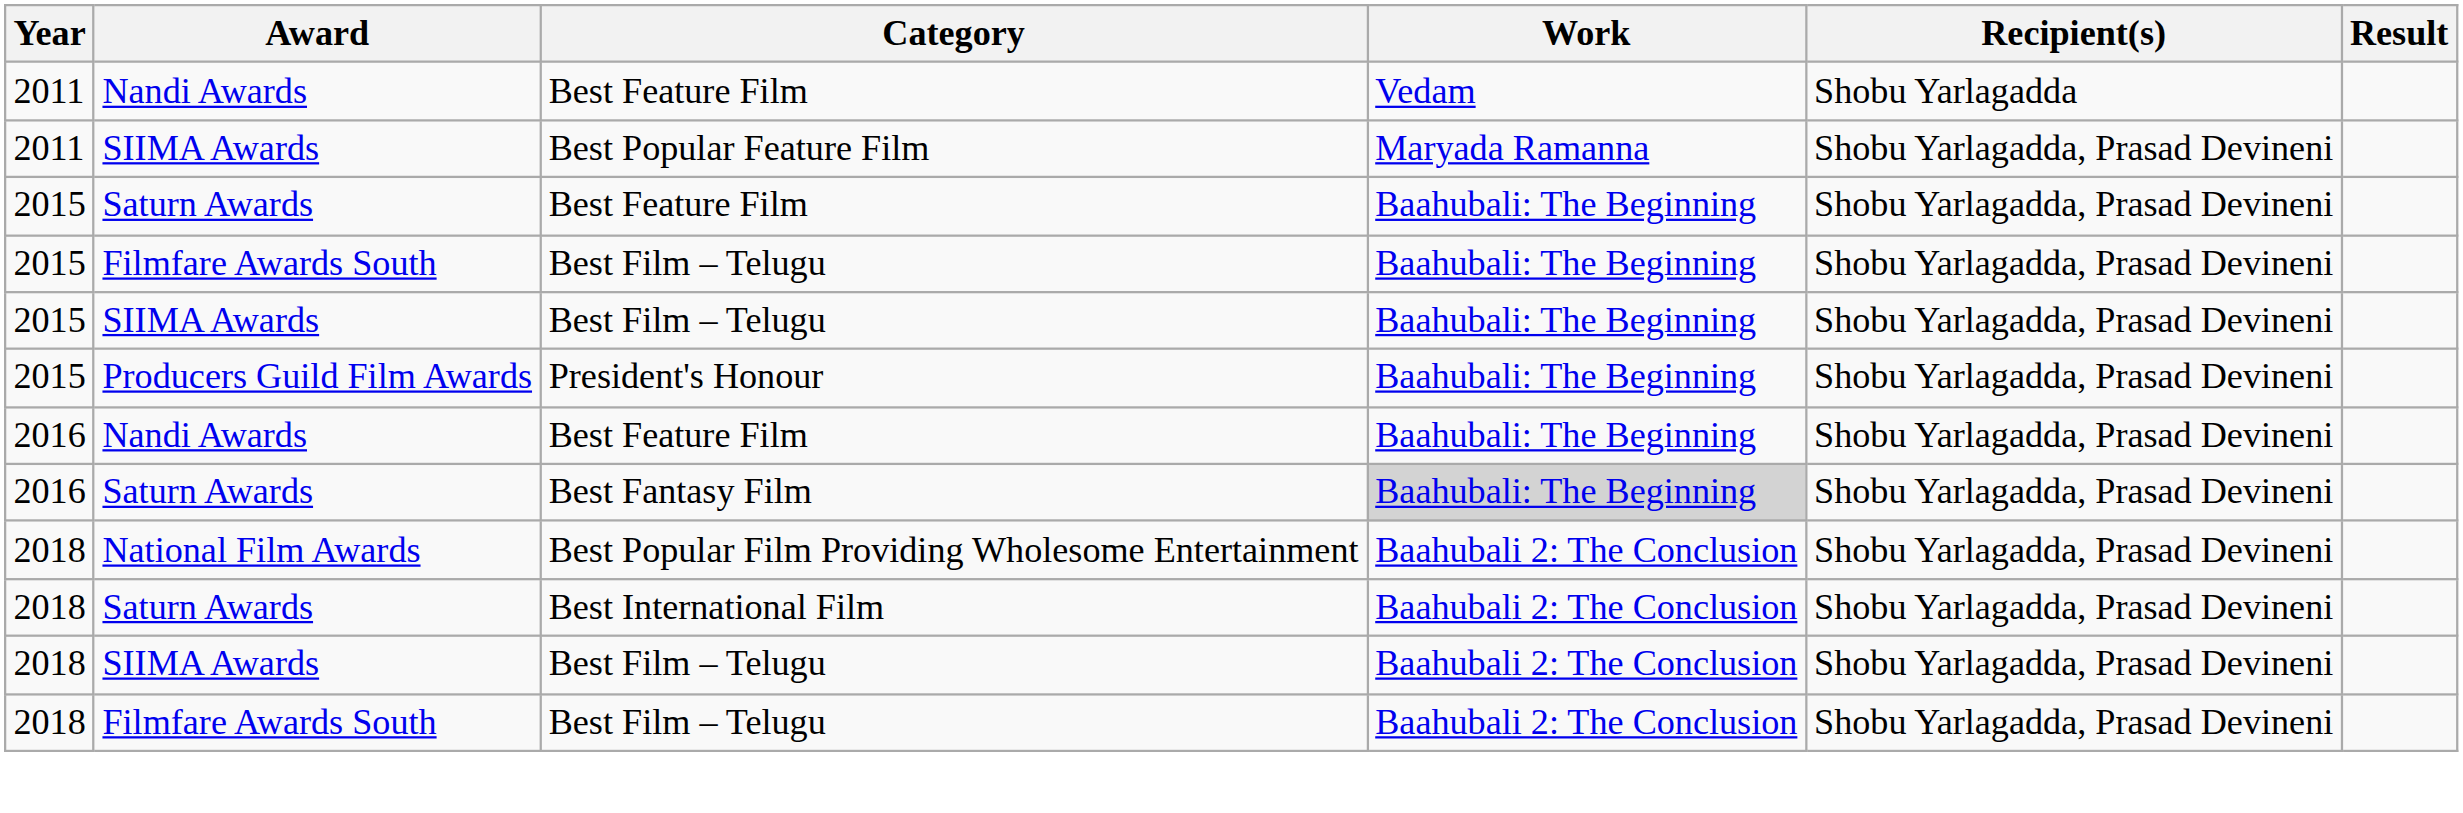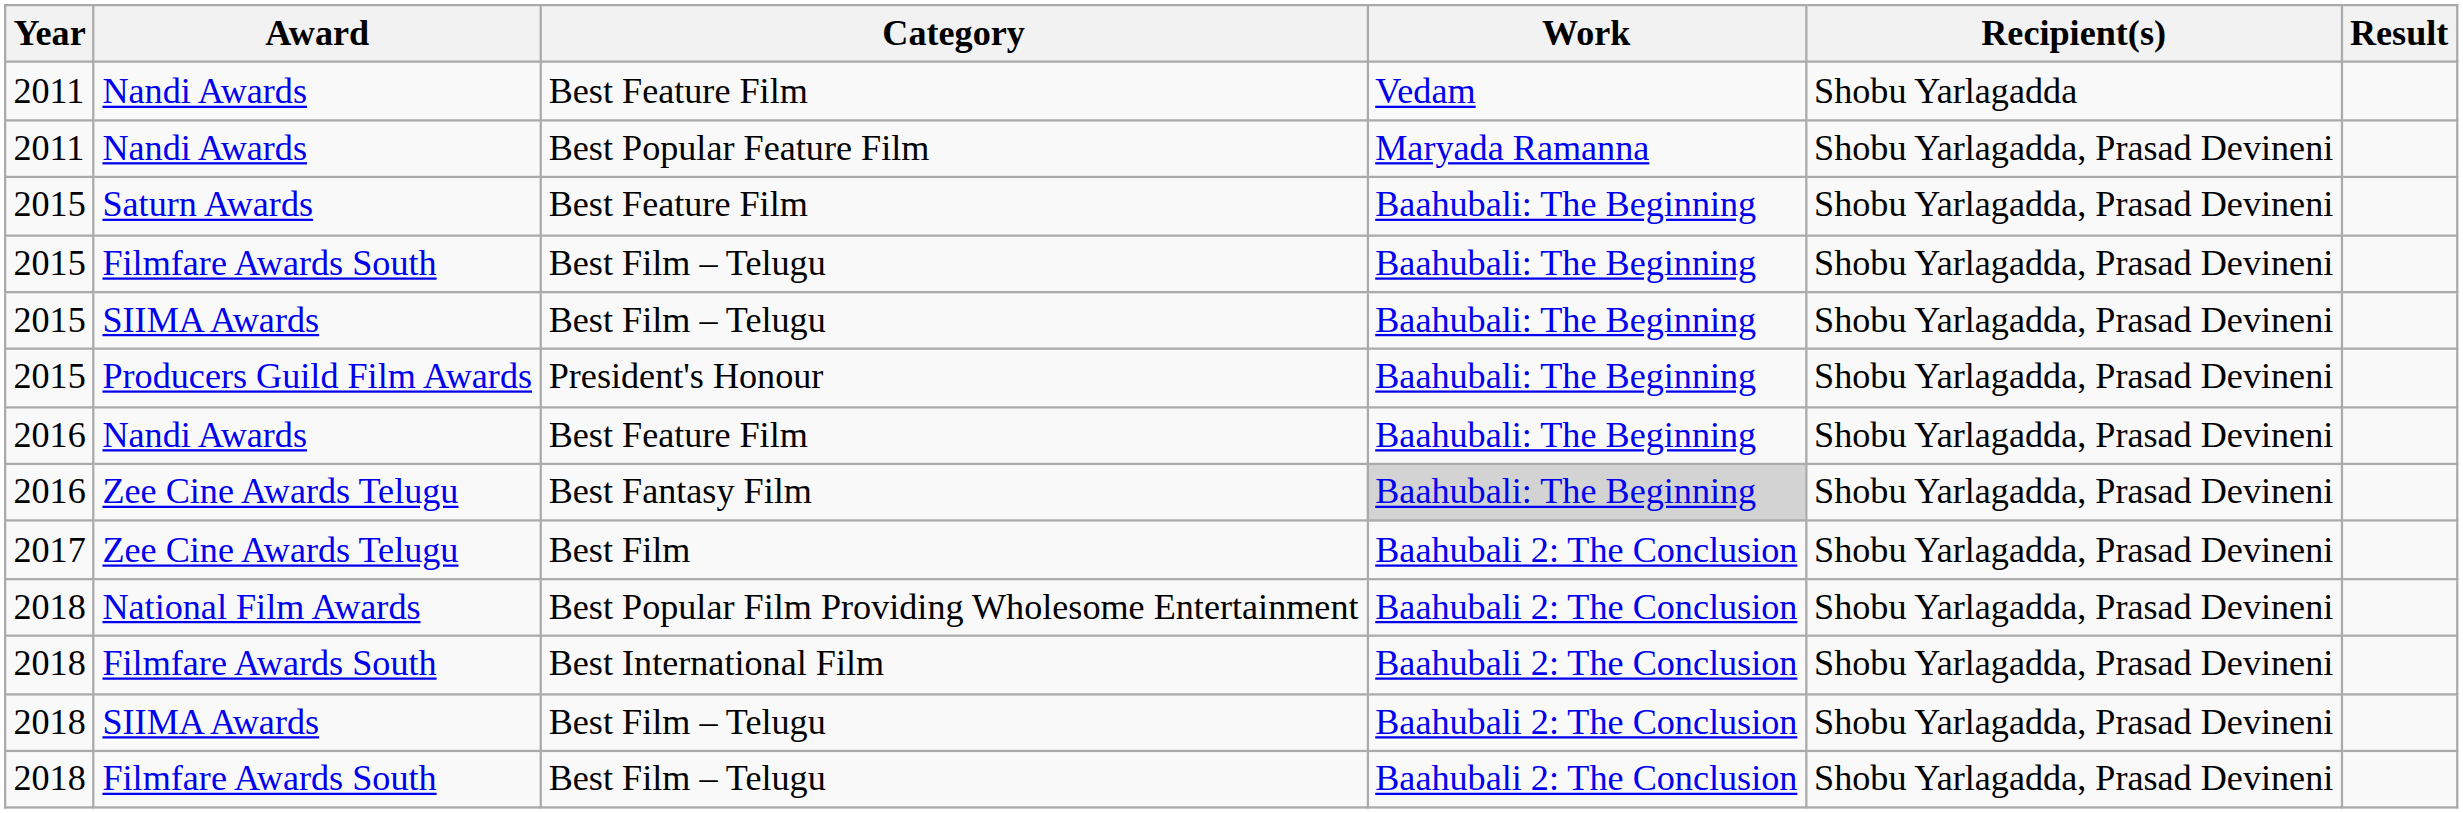Best Popular Feature Film | Award: SIIMA Awards -> Nandi Awards
Best Fantasy Film | Award: Saturn Awards -> Zee Cine Awards Telugu
+ row: 2017 | Zee Cine Awards Telugu | Best Film | Baahubali 2: The Conclusion | Shobu Yarlagadda, Prasad Devineni
Best International Film | Award: Saturn Awards -> Filmfare Awards South
